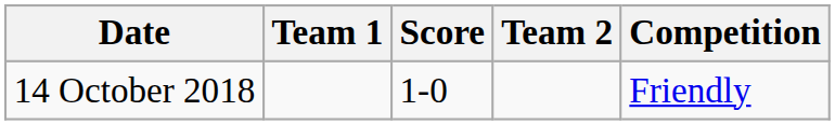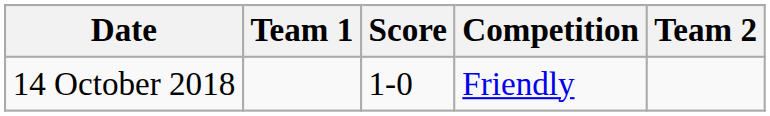columns swapped: Team 2 <-> Competition
